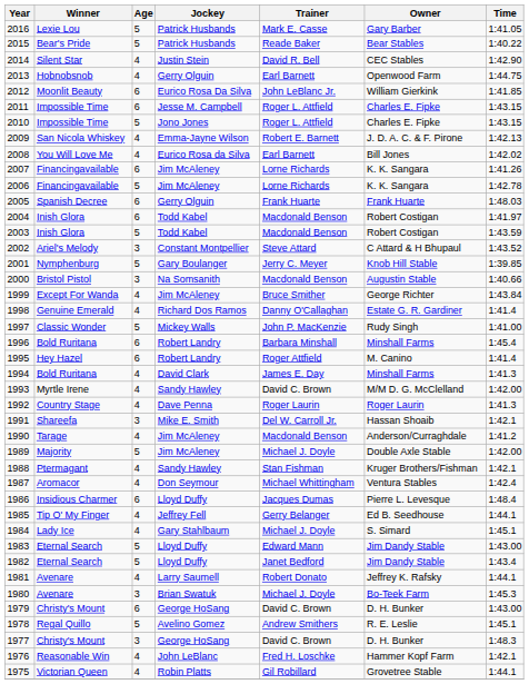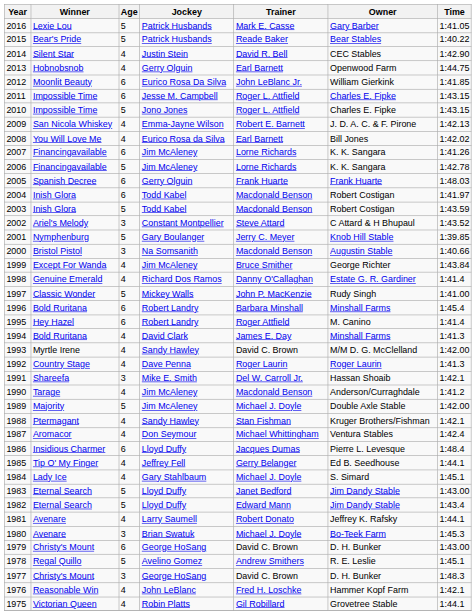1983 | Trainer: Edward Mann -> Janet Bedford
1982 | Trainer: Janet Bedford -> Edward Mann
